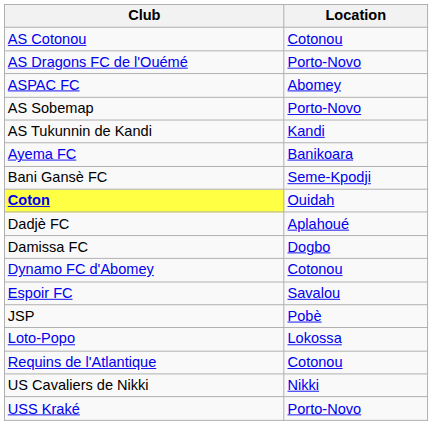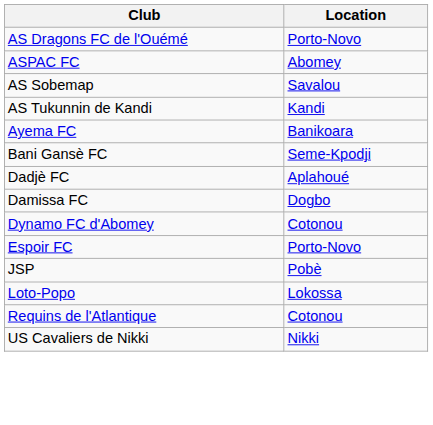- row: AS Cotonou | Cotonou
AS Sobemap | Location: Porto-Novo -> Savalou
- row: Coton | Ouidah
Espoir FC | Location: Savalou -> Porto-Novo
- row: USS Kraké | Porto-Novo
